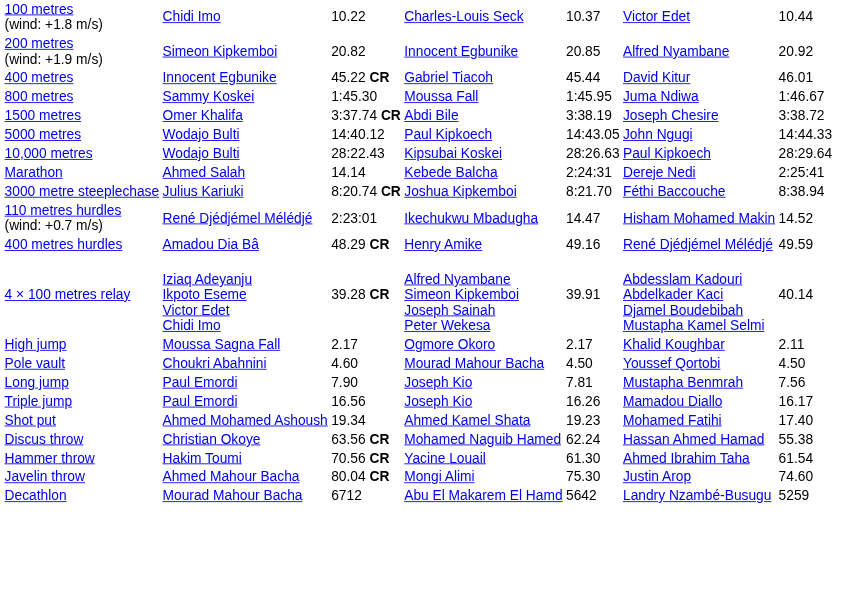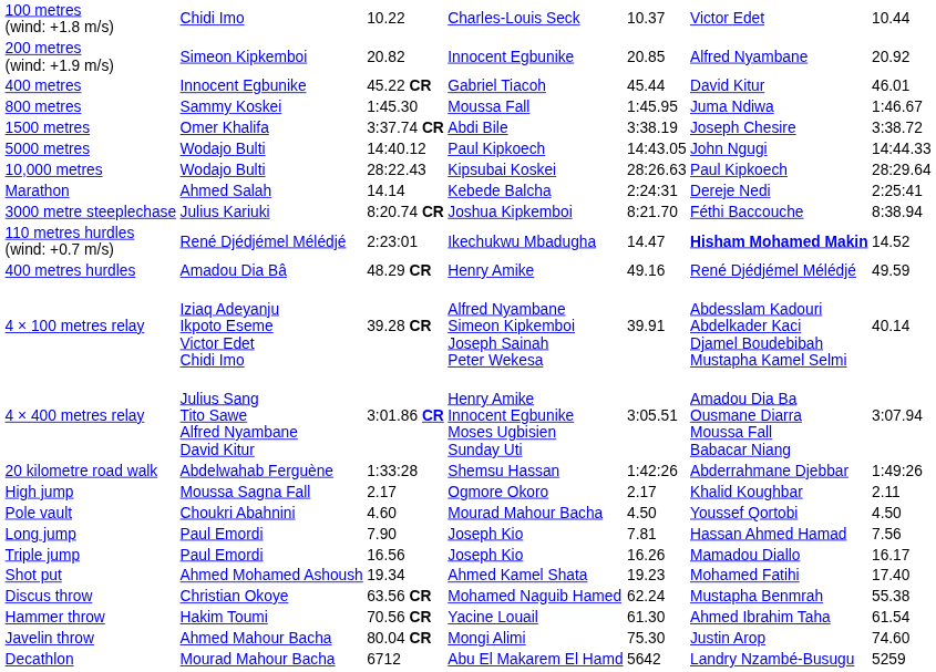110 metres hurdles (wind: +0.7 m/s) | column 6: normal -> bold
+ row: 4 × 400 metres relay | Julius Sang Tito Sawe Alfred Nyambane David Kitur | 3:01.86 CR | Henry Amike Innocent Egbunike Moses Ugbisien Sunday Uti | 3:05.51 | Amadou Dia Ba Ousmane Diarra Moussa Fall Babacar Niang | 3:07.94
+ row: 20 kilometre road walk | Abdelwahab Ferguène | 1:33:28 | Shemsu Hassan | 1:42:26 | Abderrahmane Djebbar | 1:49:26
Long jump | column 6: Mustapha Benmrah -> Hassan Ahmed Hamad
Discus throw | column 6: Hassan Ahmed Hamad -> Mustapha Benmrah
